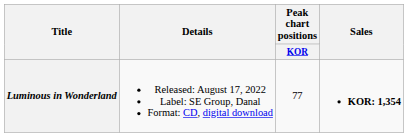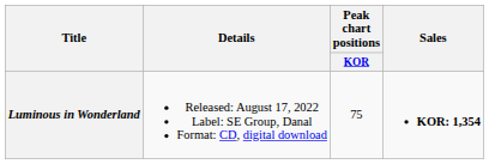Luminous in Wonderland | Peak chart positions / KOR: 77 -> 75
